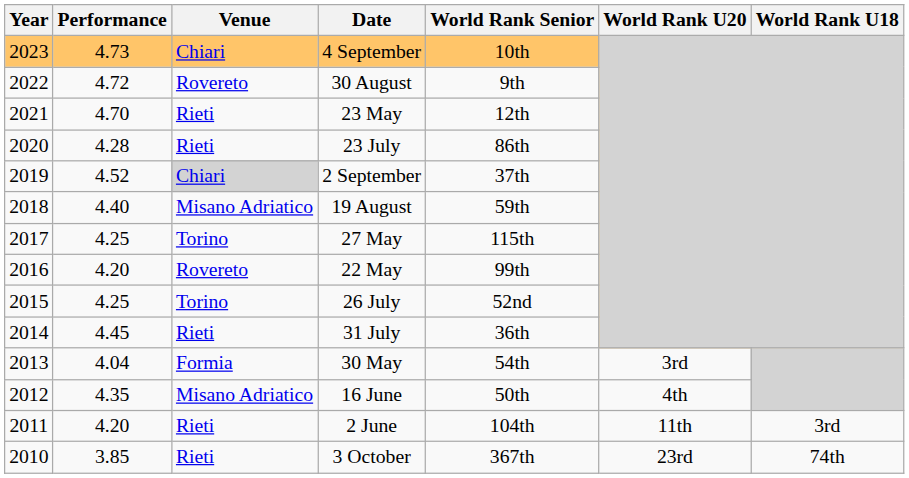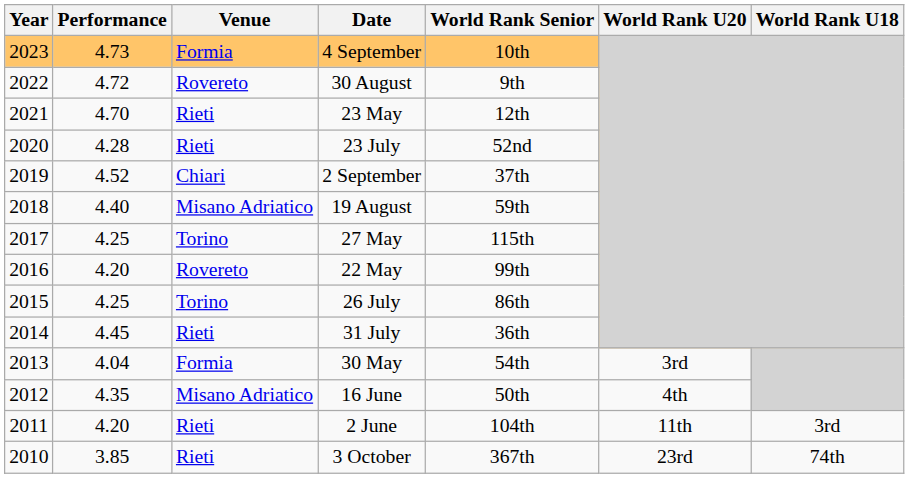4 September | Venue: Chiari -> Formia
23 July | World Rank Senior: 86th -> 52nd
2 September | Venue: lightgrey background -> no background
26 July | World Rank Senior: 52nd -> 86th
